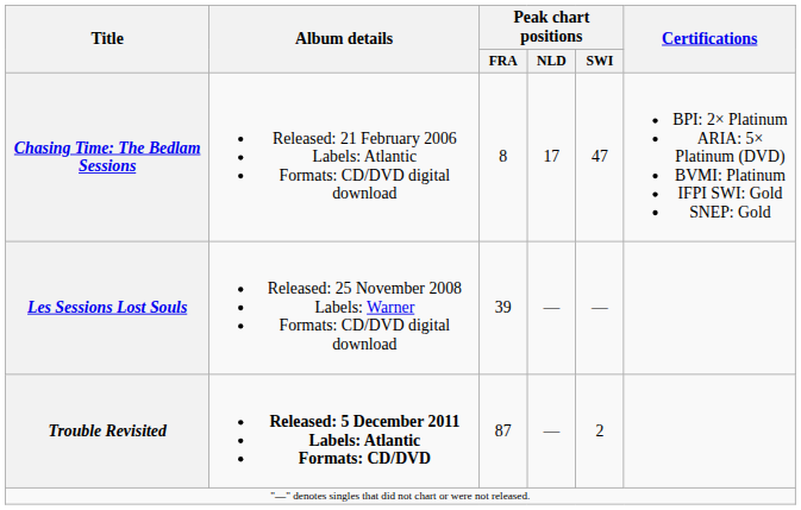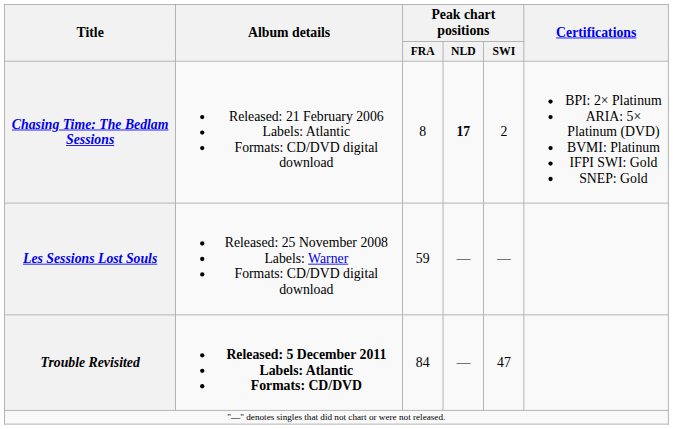Chasing Time: The Bedlam Sessions | Peak chart positions / NLD: normal -> bold
Chasing Time: The Bedlam Sessions | Peak chart positions / SWI: 47 -> 2
Les Sessions Lost Souls | Peak chart positions / FRA: 39 -> 59
Trouble Revisited | Peak chart positions / FRA: 87 -> 84
Trouble Revisited | Peak chart positions / SWI: 2 -> 47
